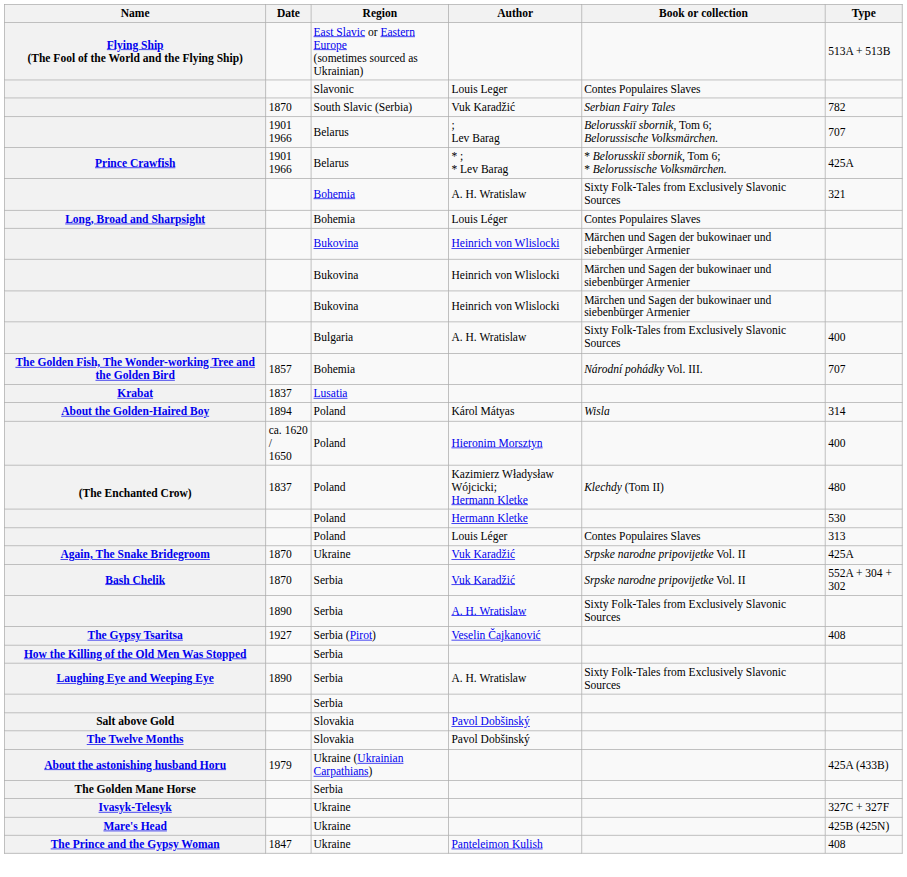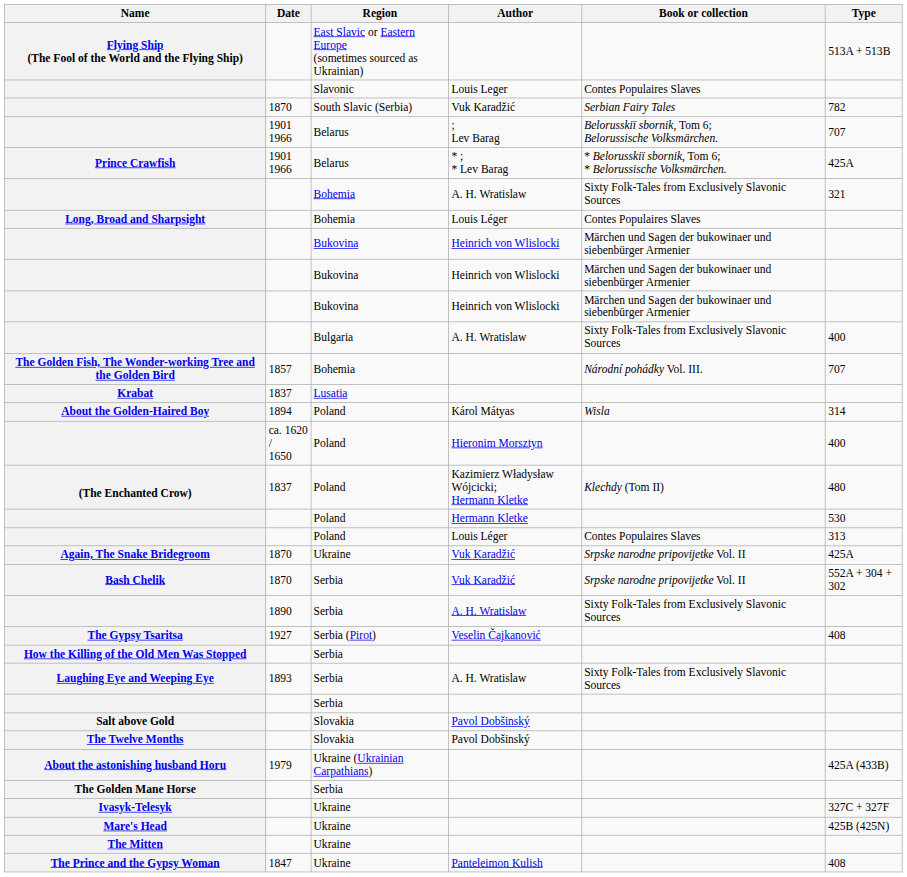Laughing Eye and Weeping Eye | Date: 1890 -> 1893
+ row: The Mitten | Ukraine
